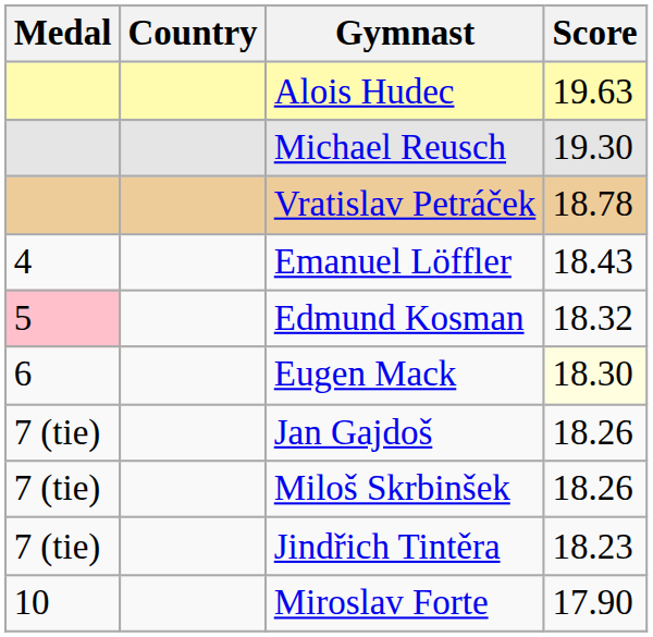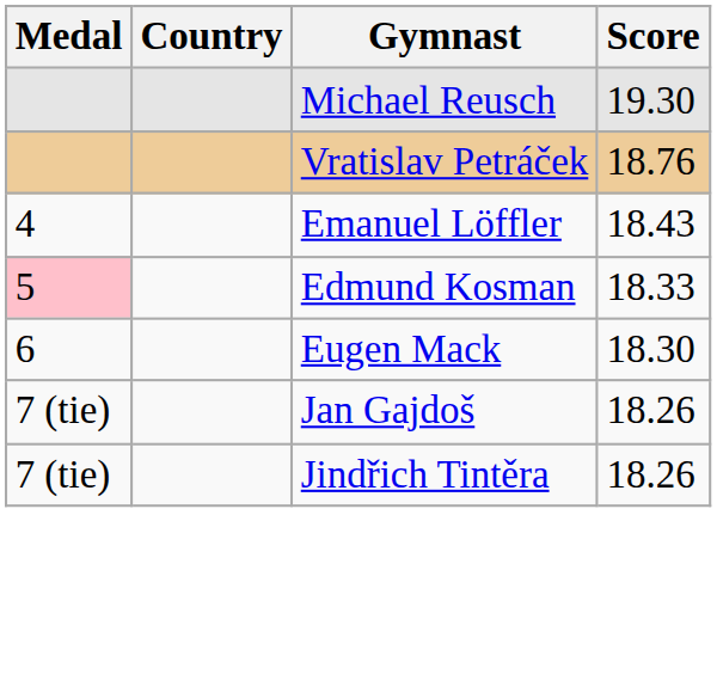- row: Alois Hudec | 19.63
Vratislav Petráček | Score: 18.78 -> 18.76
Edmund Kosman | Score: 18.32 -> 18.33
Eugen Mack | Score: lightyellow background -> no background
- row: 7 (tie) | Miloš Skrbinšek | 18.26
Jindřich Tintěra | Score: 18.23 -> 18.26
- row: 10 | Miroslav Forte | 17.90
